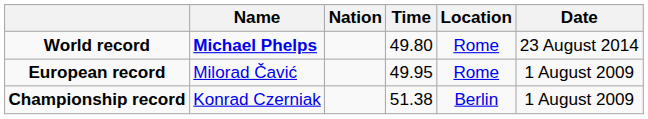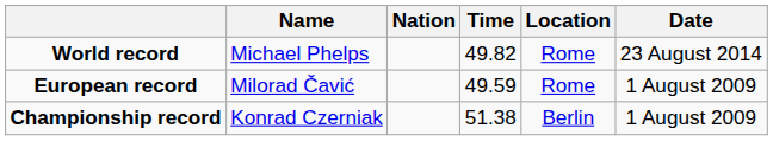World record | Name: bold -> normal
World record | Time: 49.80 -> 49.82
European record | Time: 49.95 -> 49.59
